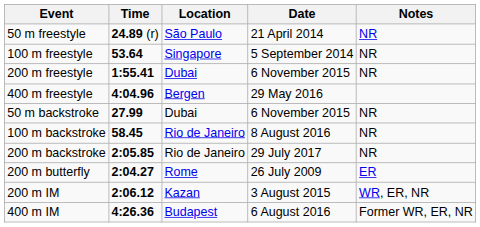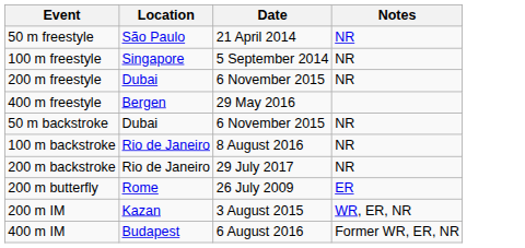- column: Time | 24.89 (r) | 53.64 | 1:55.41 | 4:04.96 | 27.99 | 58.45 | 2:05.85 | 2:04.27 | 2:06.12 | 4:26.36
